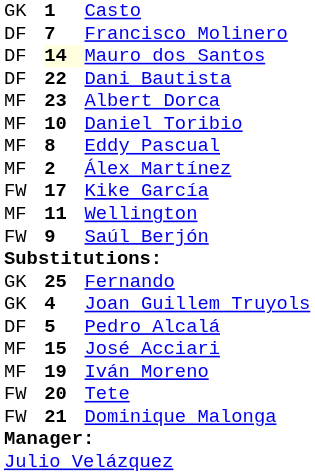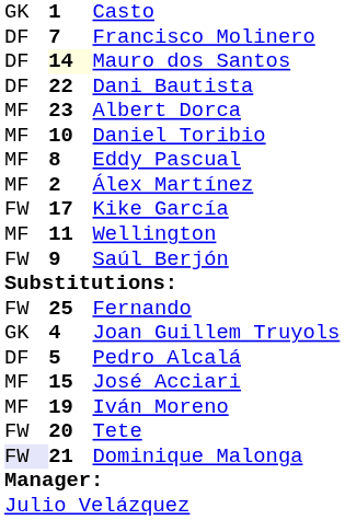Fernando | column 1: GK -> FW
Dominique Malonga | column 1: no background -> lavender background
